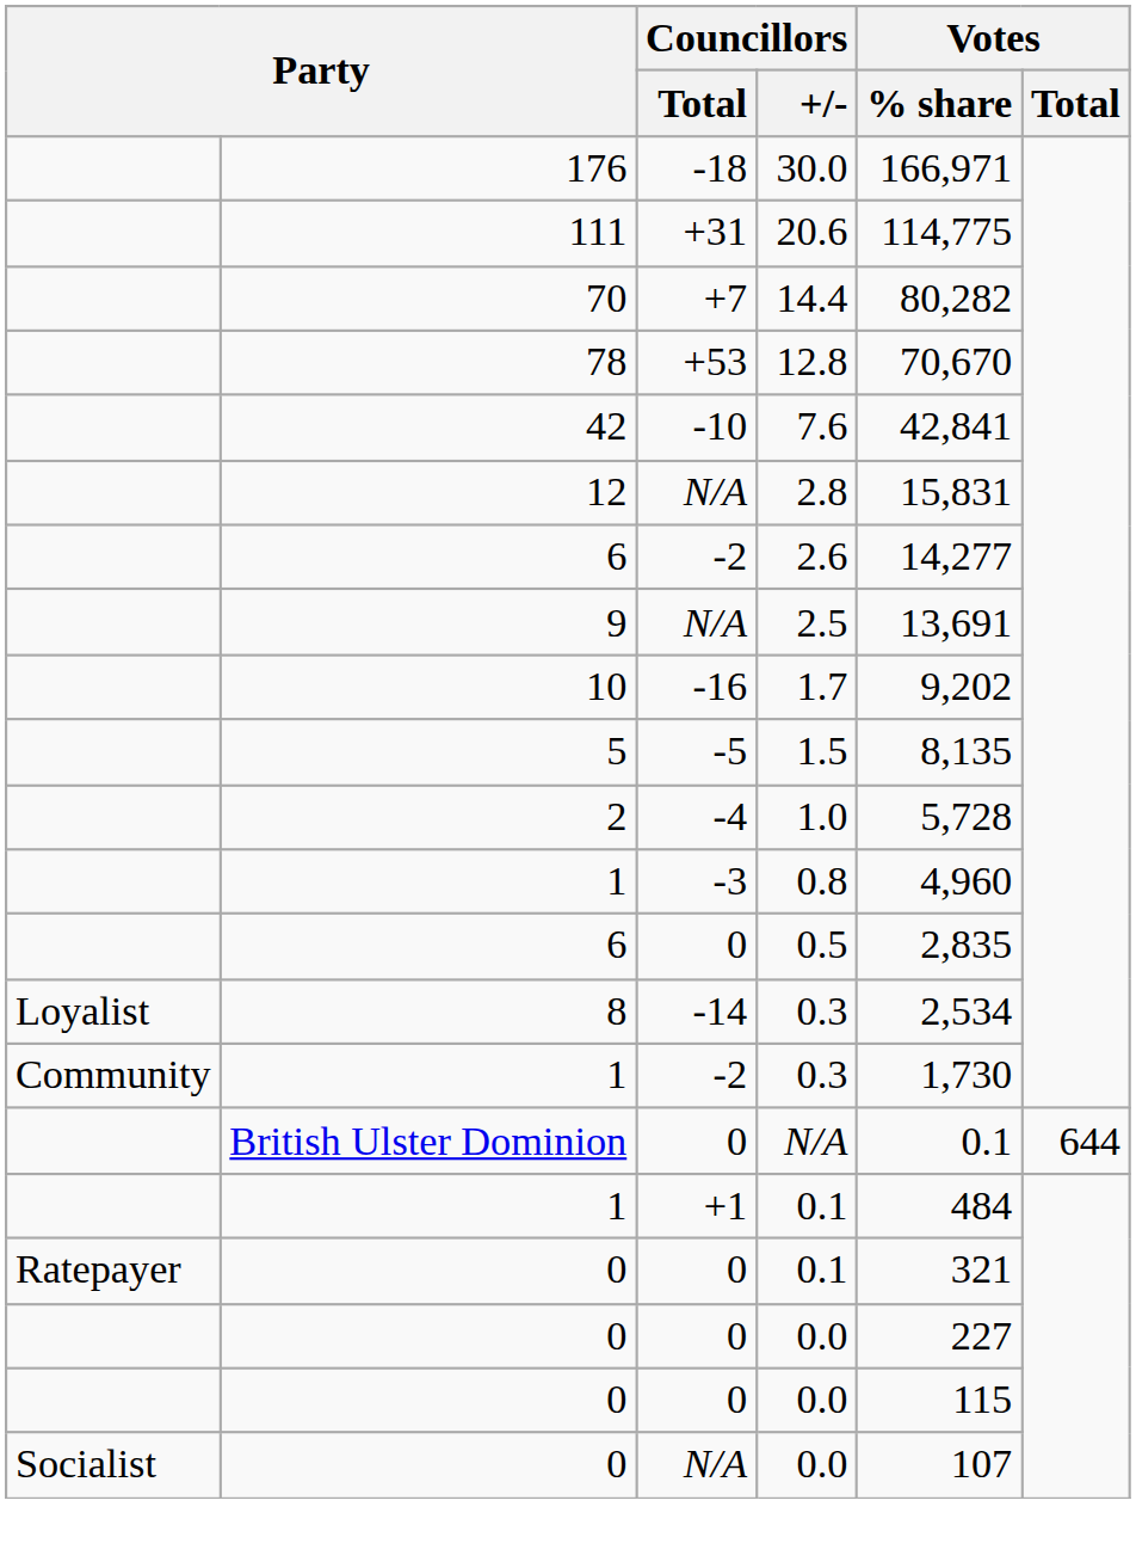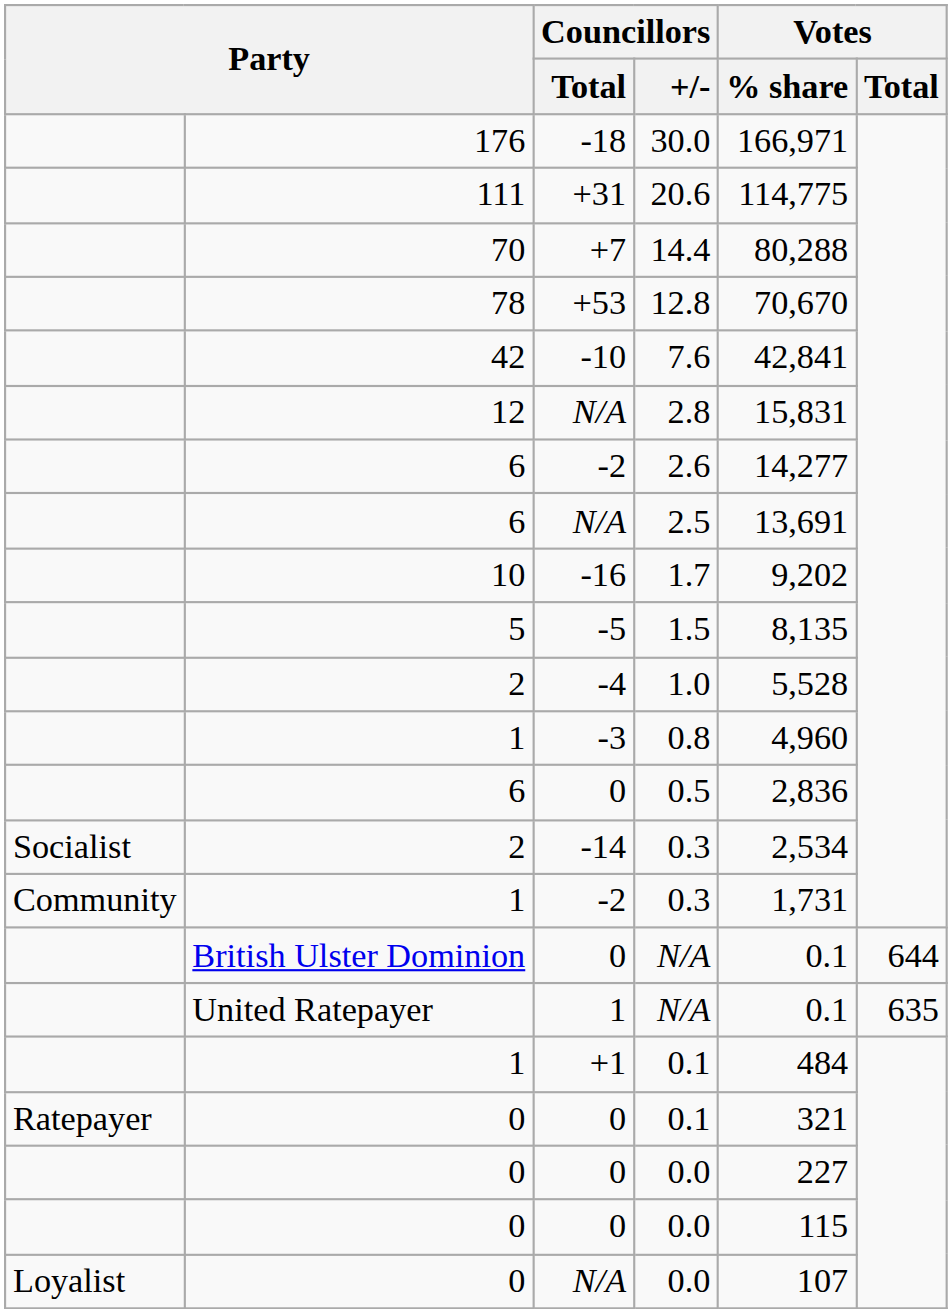14.4 | Votes / % share: 80,282 -> 80,288
2.5 | column 2: 9 -> 6
1.0 | Votes / % share: 5,728 -> 5,528
0.5 | Votes / % share: 2,835 -> 2,836
-14 / 0.3 | column 1: Loyalist -> Socialist
-14 / 0.3 | column 2: 8 -> 2
-2 / 0.3 | Votes / % share: 1,730 -> 1,731
+ row: United Ratepayer | 1 | N/A | 0.1 | 635
N/A / 0.0 | column 1: Socialist -> Loyalist
